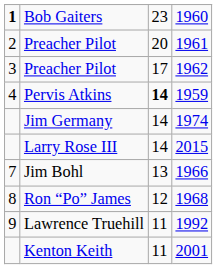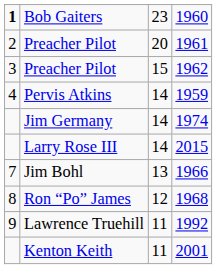Preacher Pilot / 1962 | column 3: 17 -> 15
Pervis Atkins | column 3: bold -> normal
